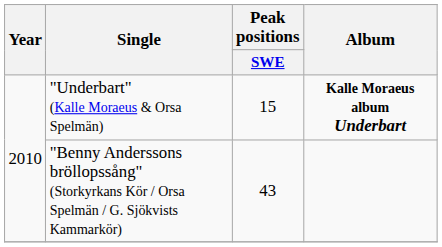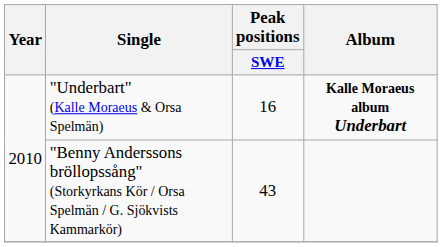"Underbart" (Kalle Moraeus & Orsa Spelmän) | Peak positions / SWE: 15 -> 16
